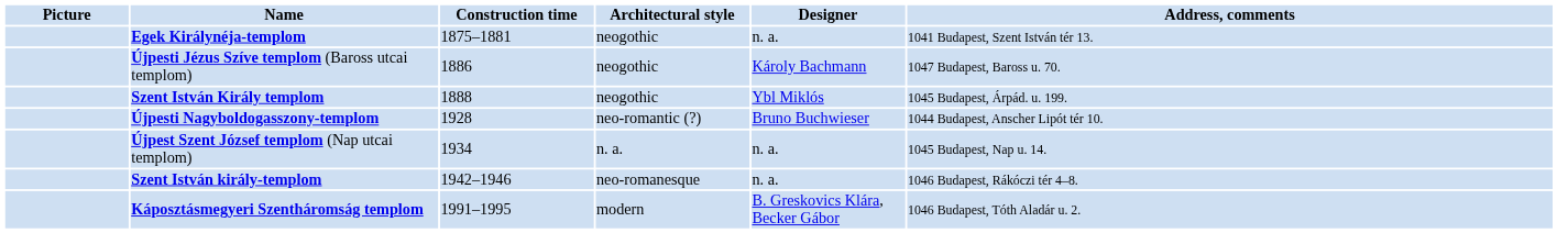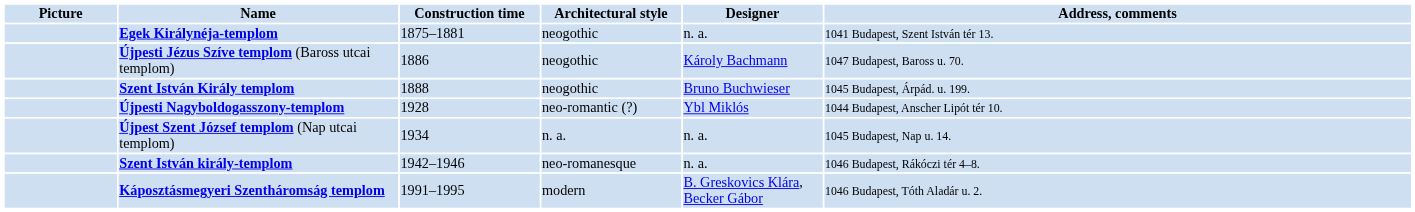Szent István Király templom | Designer: Ybl Miklós -> Bruno Buchwieser
Újpesti Nagyboldogasszony-templom | Designer: Bruno Buchwieser -> Ybl Miklós
